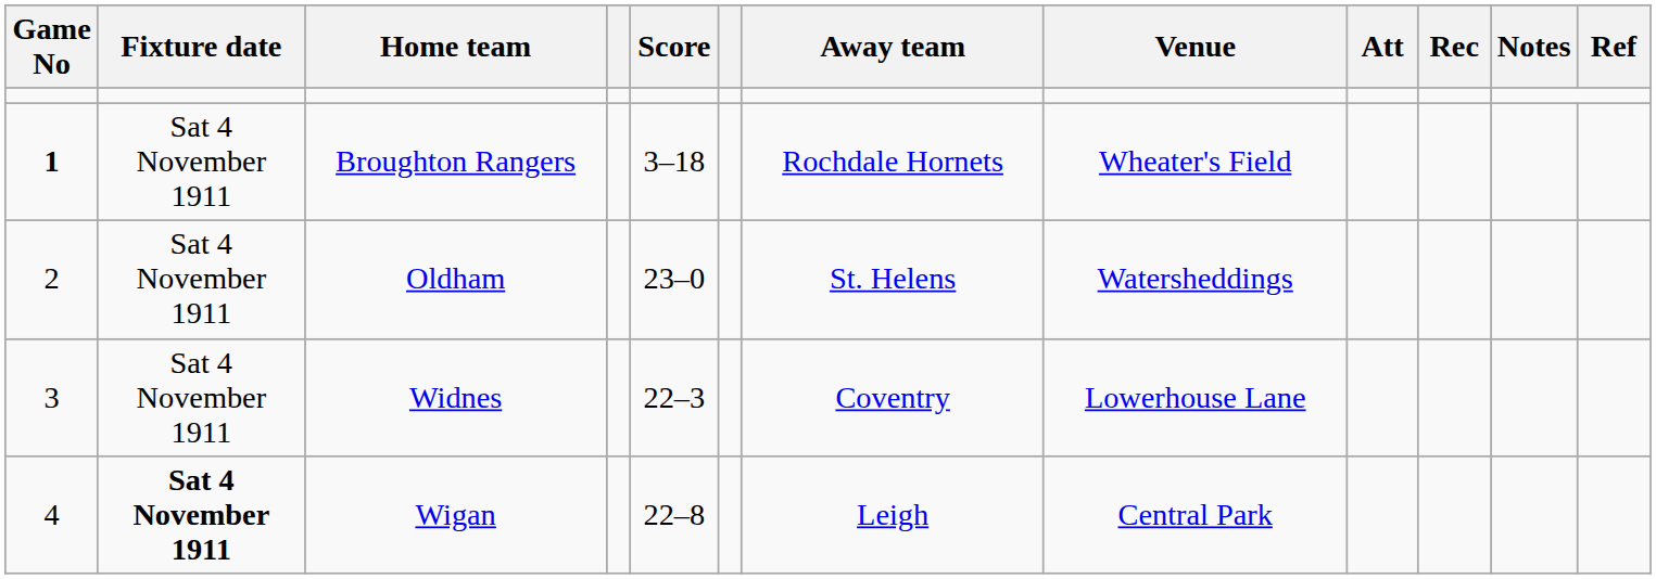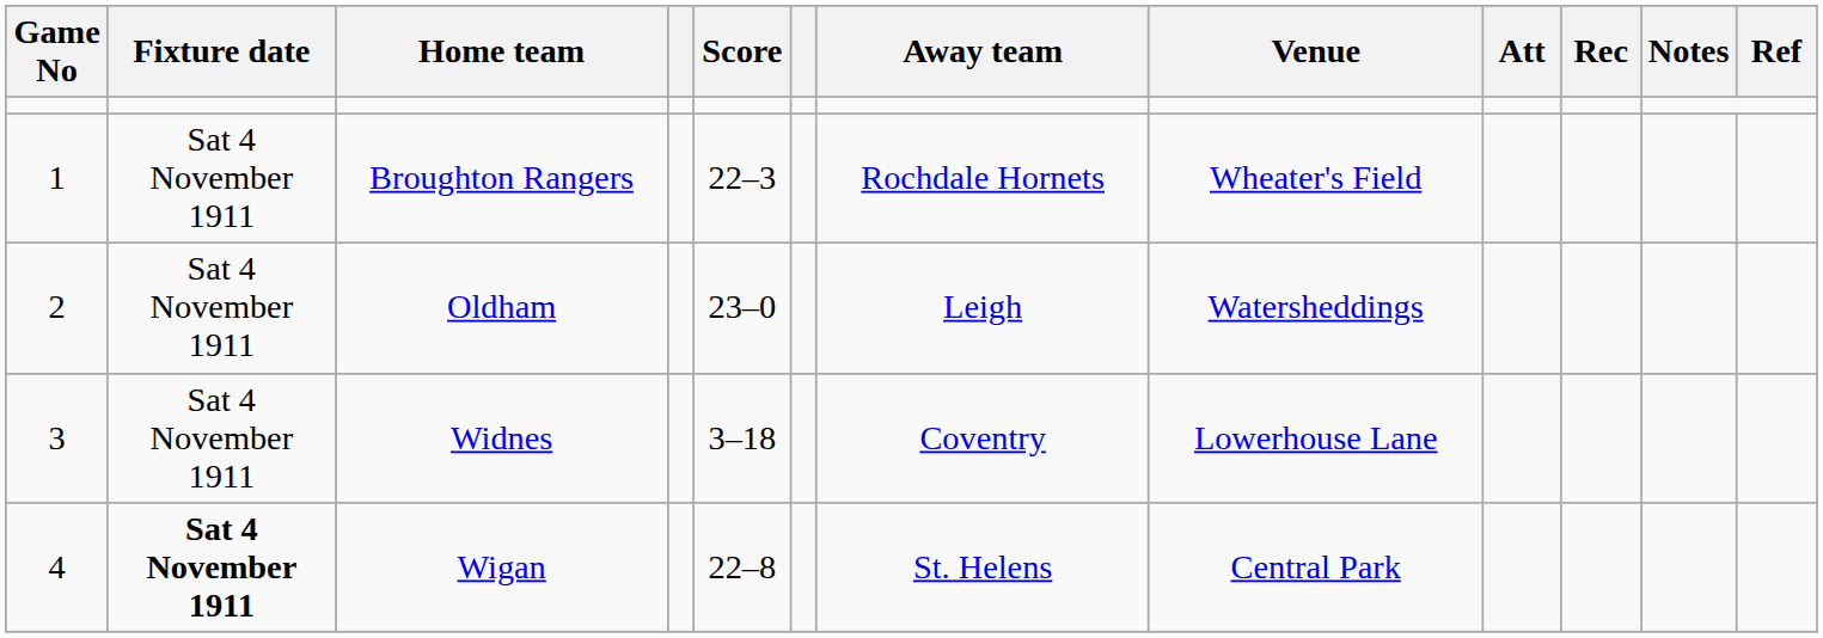Broughton Rangers | Game No: bold -> normal
Broughton Rangers | Score: 3–18 -> 22–3
Oldham | Away team: St. Helens -> Leigh
Widnes | Score: 22–3 -> 3–18
Wigan | Away team: Leigh -> St. Helens
